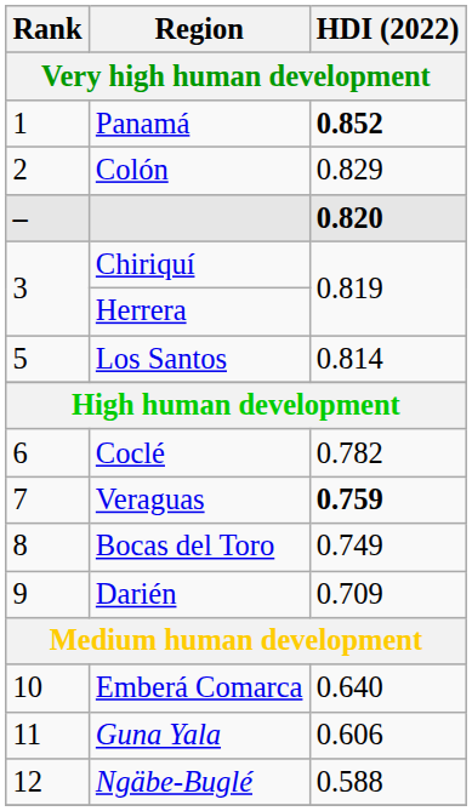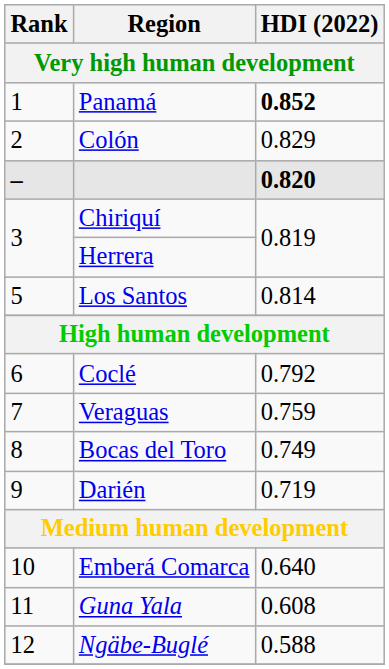Coclé | HDI (2022): 0.782 -> 0.792
Veraguas | HDI (2022): bold -> normal
Darién | HDI (2022): 0.709 -> 0.719
Guna Yala | HDI (2022): 0.606 -> 0.608
